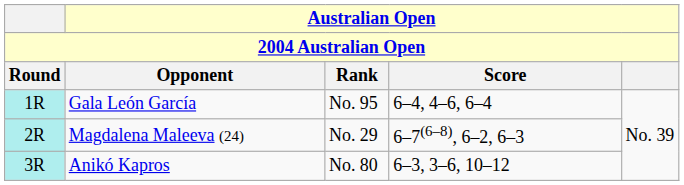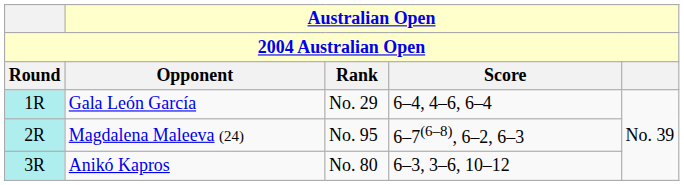Gala León García | Australian Open / Rank: No. 95 -> No. 29
Magdalena Maleeva (24) | Australian Open / Rank: No. 29 -> No. 95
